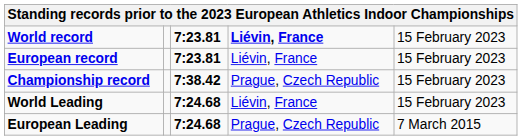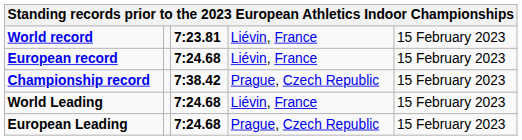World record | column 4: bold -> normal
European record | column 3: 7:23.81 -> 7:24.68
European Leading | column 5: 7 March 2015 -> 15 February 2023
